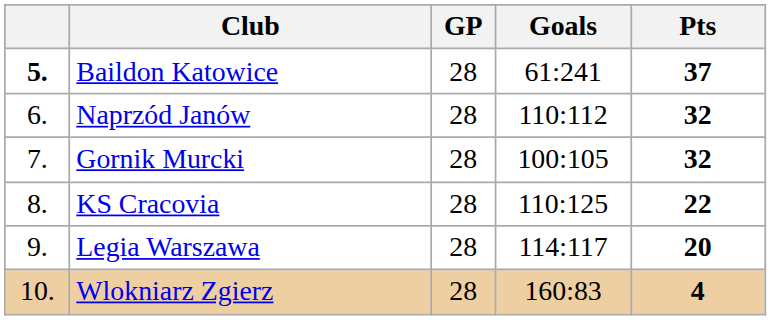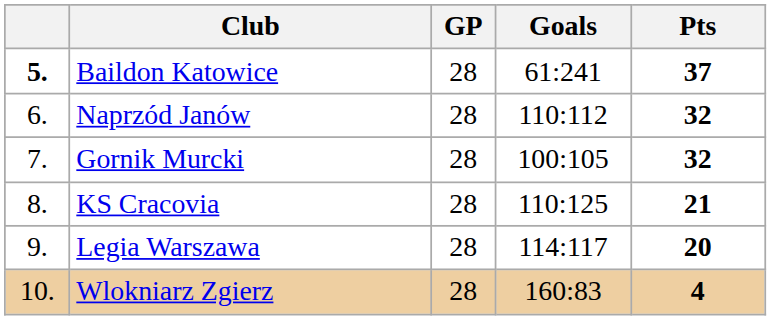KS Cracovia | Pts: 22 -> 21
